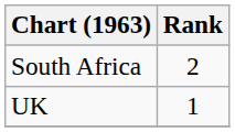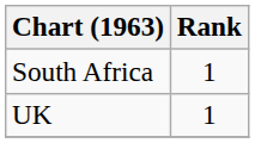South Africa | Rank: 2 -> 1
